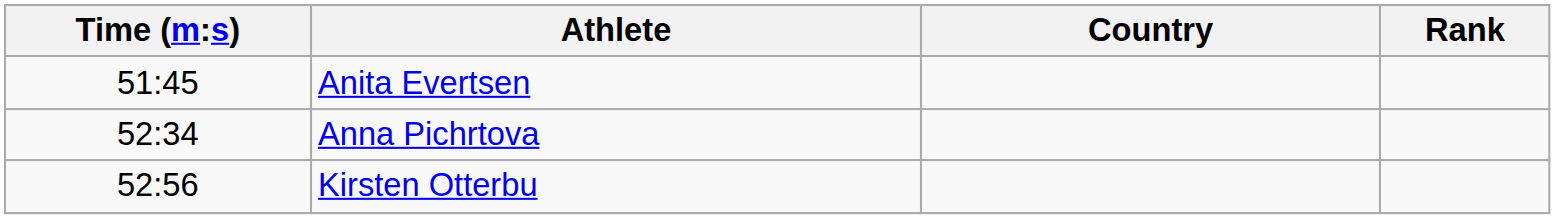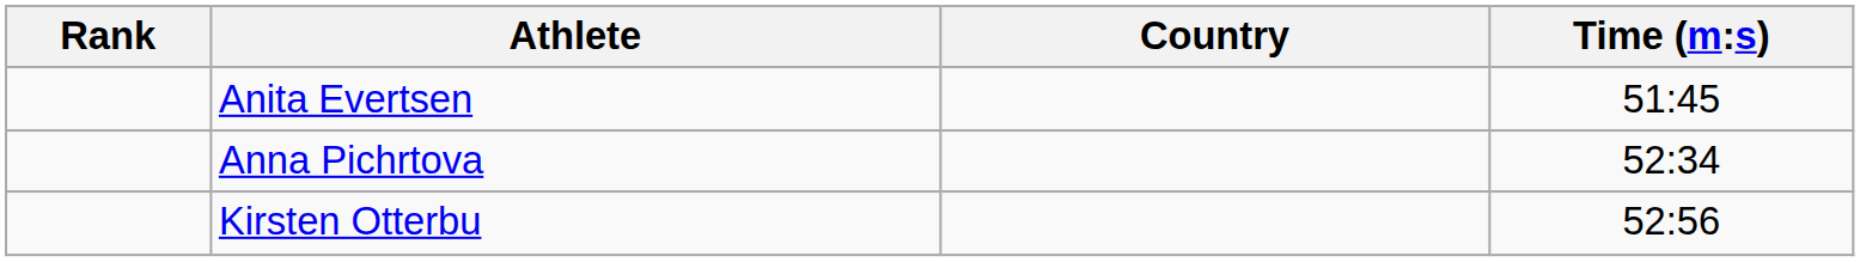columns swapped: Rank <-> Time (m:s)
